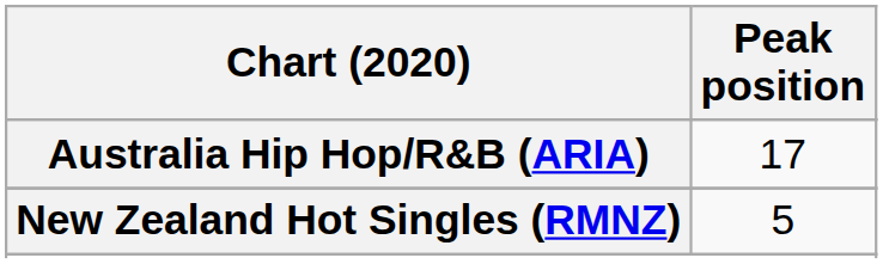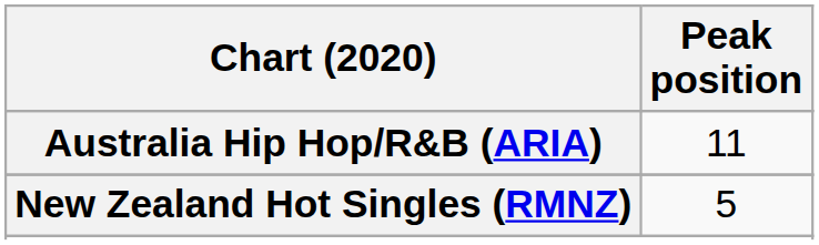Australia Hip Hop/R&B (ARIA) | Peak position: 17 -> 11
